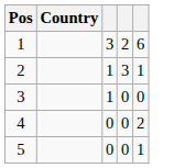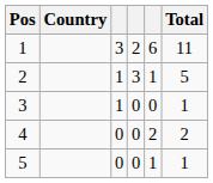+ column: Total | 11 | 5 | 1 | 2 | 1
